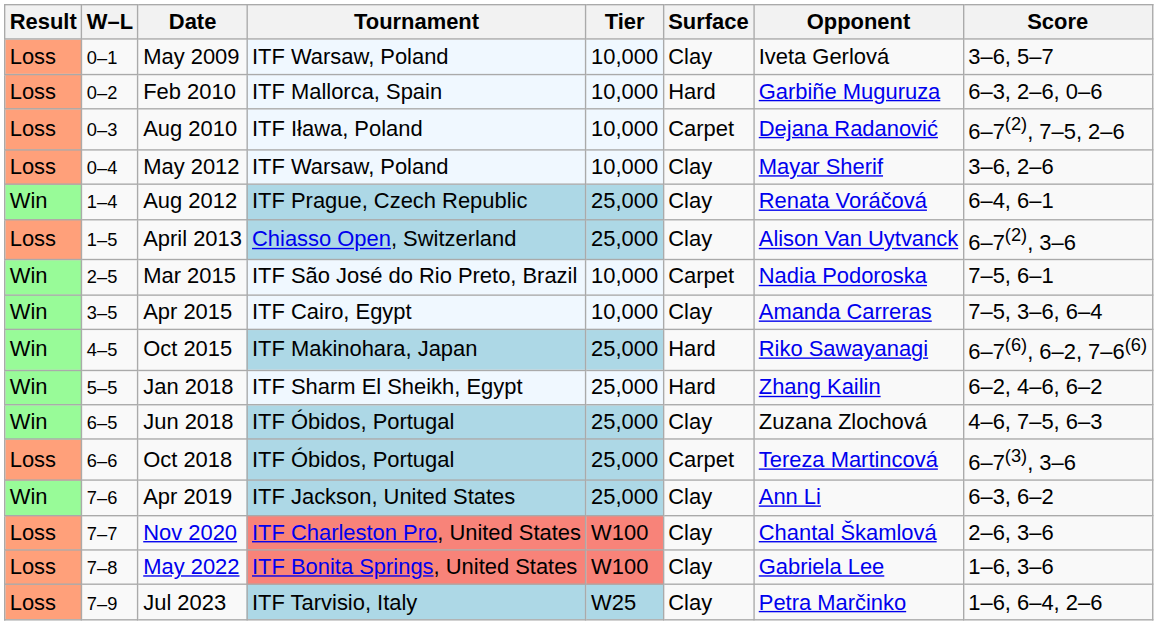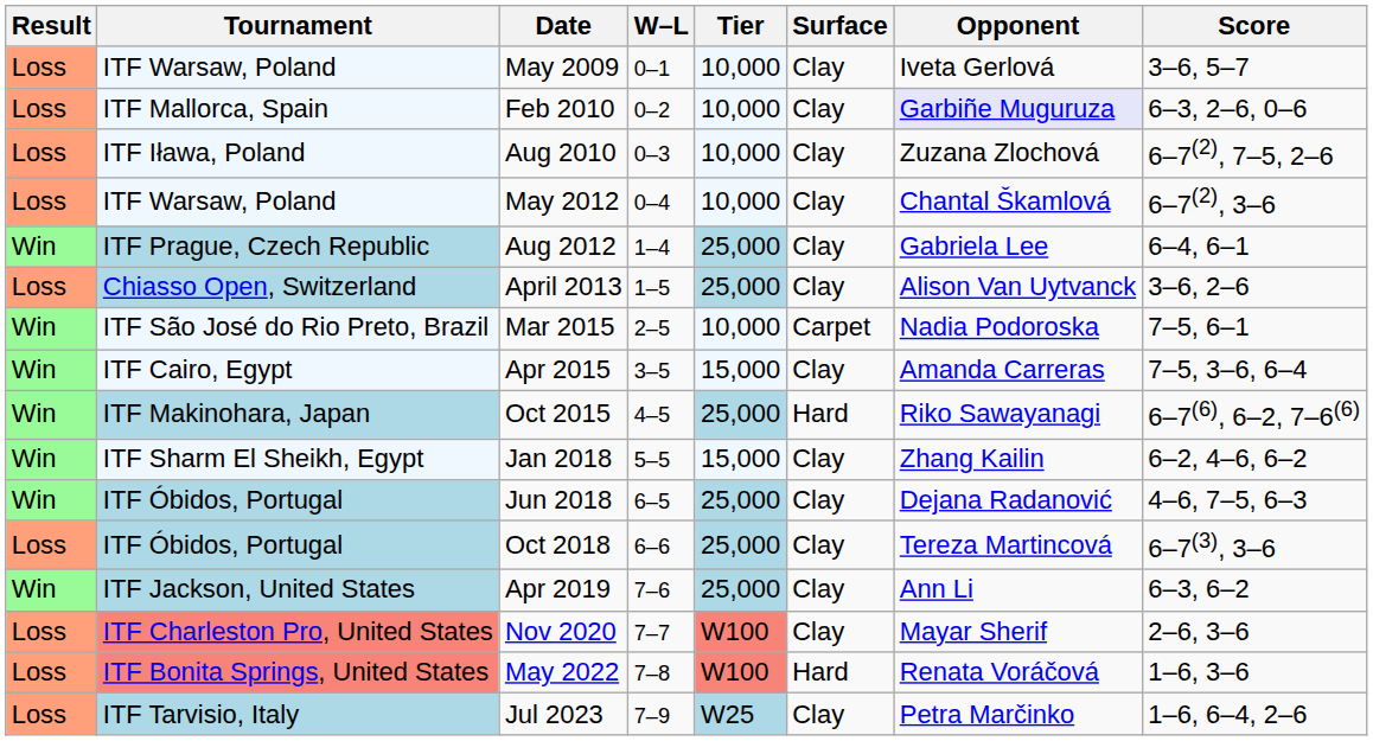columns swapped: W–L <-> Tournament
Feb 2010 | Surface: Hard -> Clay
Feb 2010 | Opponent: no background -> lavender background
Aug 2010 | Surface: Carpet -> Clay
Aug 2010 | Opponent: Dejana Radanović -> Zuzana Zlochová
May 2012 | Opponent: Mayar Sherif -> Chantal Škamlová
May 2012 | Score: 3–6, 2–6 -> 6–7(2), 3–6
Aug 2012 | Opponent: Renata Voráčová -> Gabriela Lee
April 2013 | Score: 6–7(2), 3–6 -> 3–6, 2–6
Apr 2015 | Tier: 10,000 -> 15,000
Jan 2018 | Tier: 25,000 -> 15,000
Jan 2018 | Surface: Hard -> Clay
Jun 2018 | Opponent: Zuzana Zlochová -> Dejana Radanović
Oct 2018 | Surface: Carpet -> Clay
Nov 2020 | Opponent: Chantal Škamlová -> Mayar Sherif
May 2022 | Surface: Clay -> Hard
May 2022 | Opponent: Gabriela Lee -> Renata Voráčová
